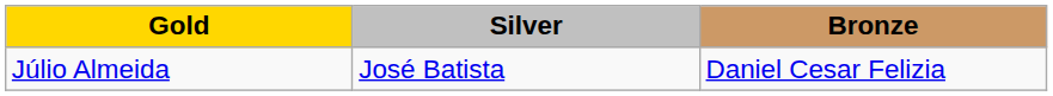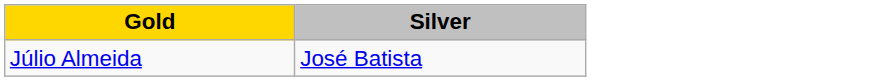- column: Bronze | Daniel Cesar Felizia
